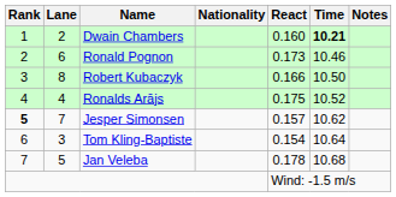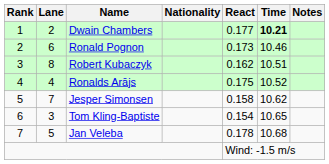Dwain Chambers | React: 0.160 -> 0.177
Robert Kubaczyk | React: 0.166 -> 0.162
Robert Kubaczyk | Time: 10.50 -> 10.51
Jesper Simonsen | Rank: bold -> normal
Jesper Simonsen | React: 0.157 -> 0.158
Tom Kling-Baptiste | Time: 10.64 -> 10.65
